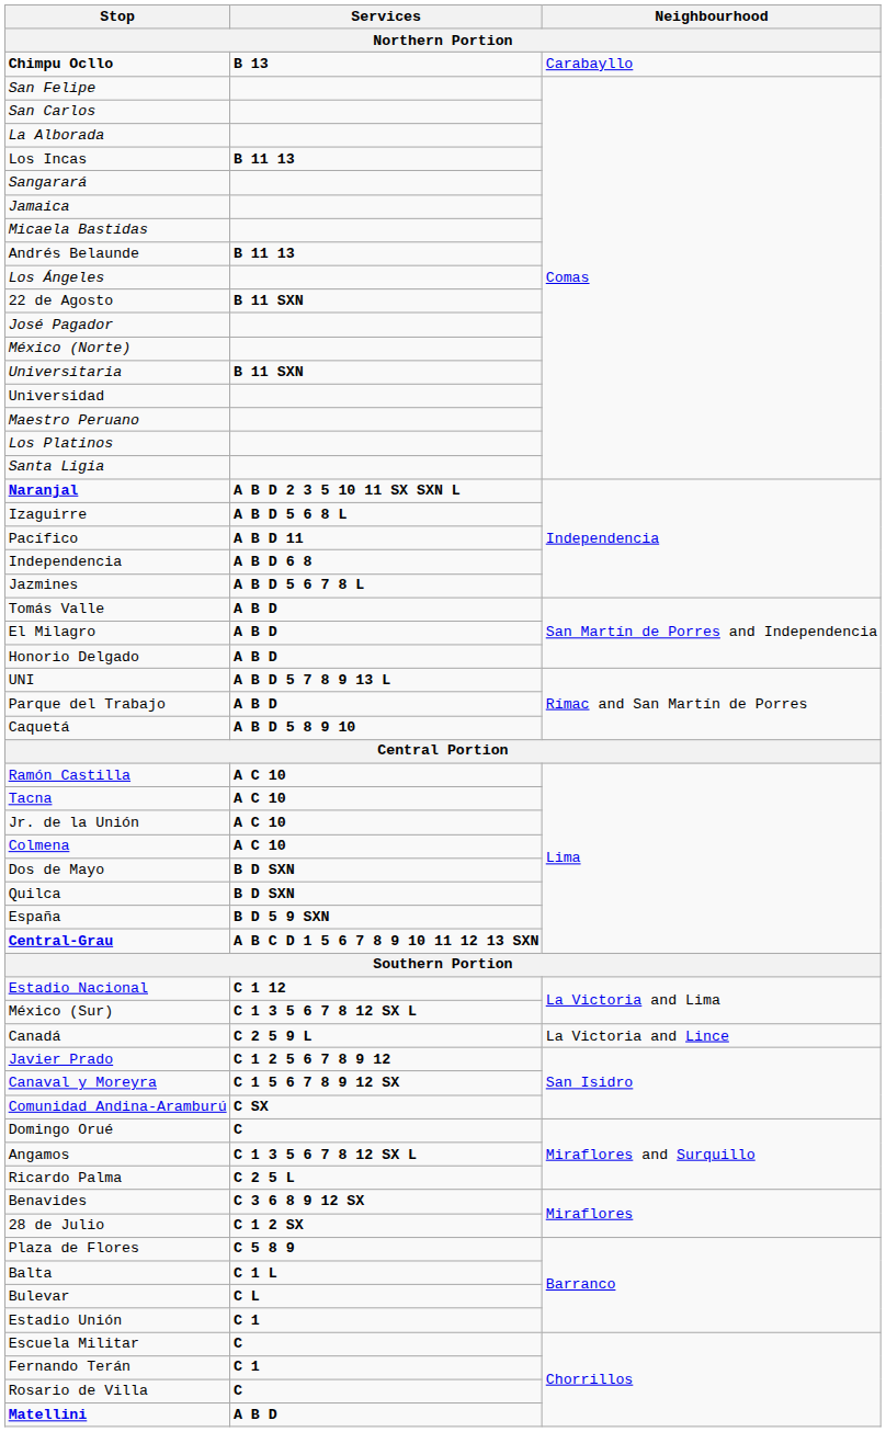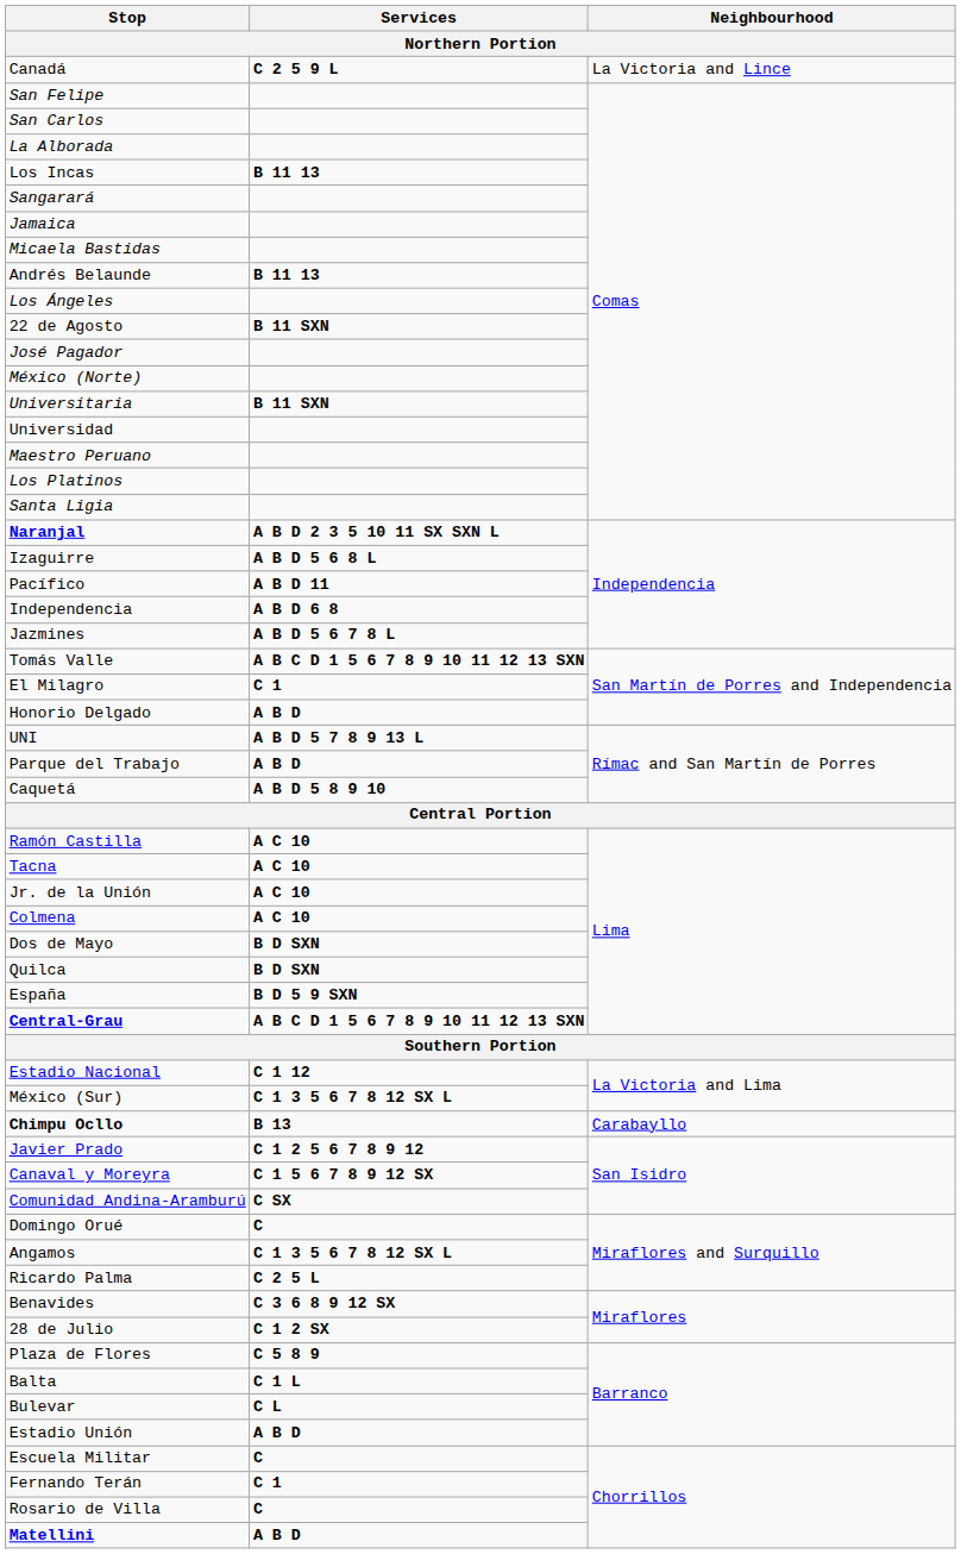rows swapped: Chimpu Ocllo <-> Canadá
Tomás Valle | Services: A B D -> A B C D 1 5 6 7 8 9 10 11 12 13 SXN
El Milagro | Services: A B D -> C 1
Estadio Unión | Services: C 1 -> A B D
